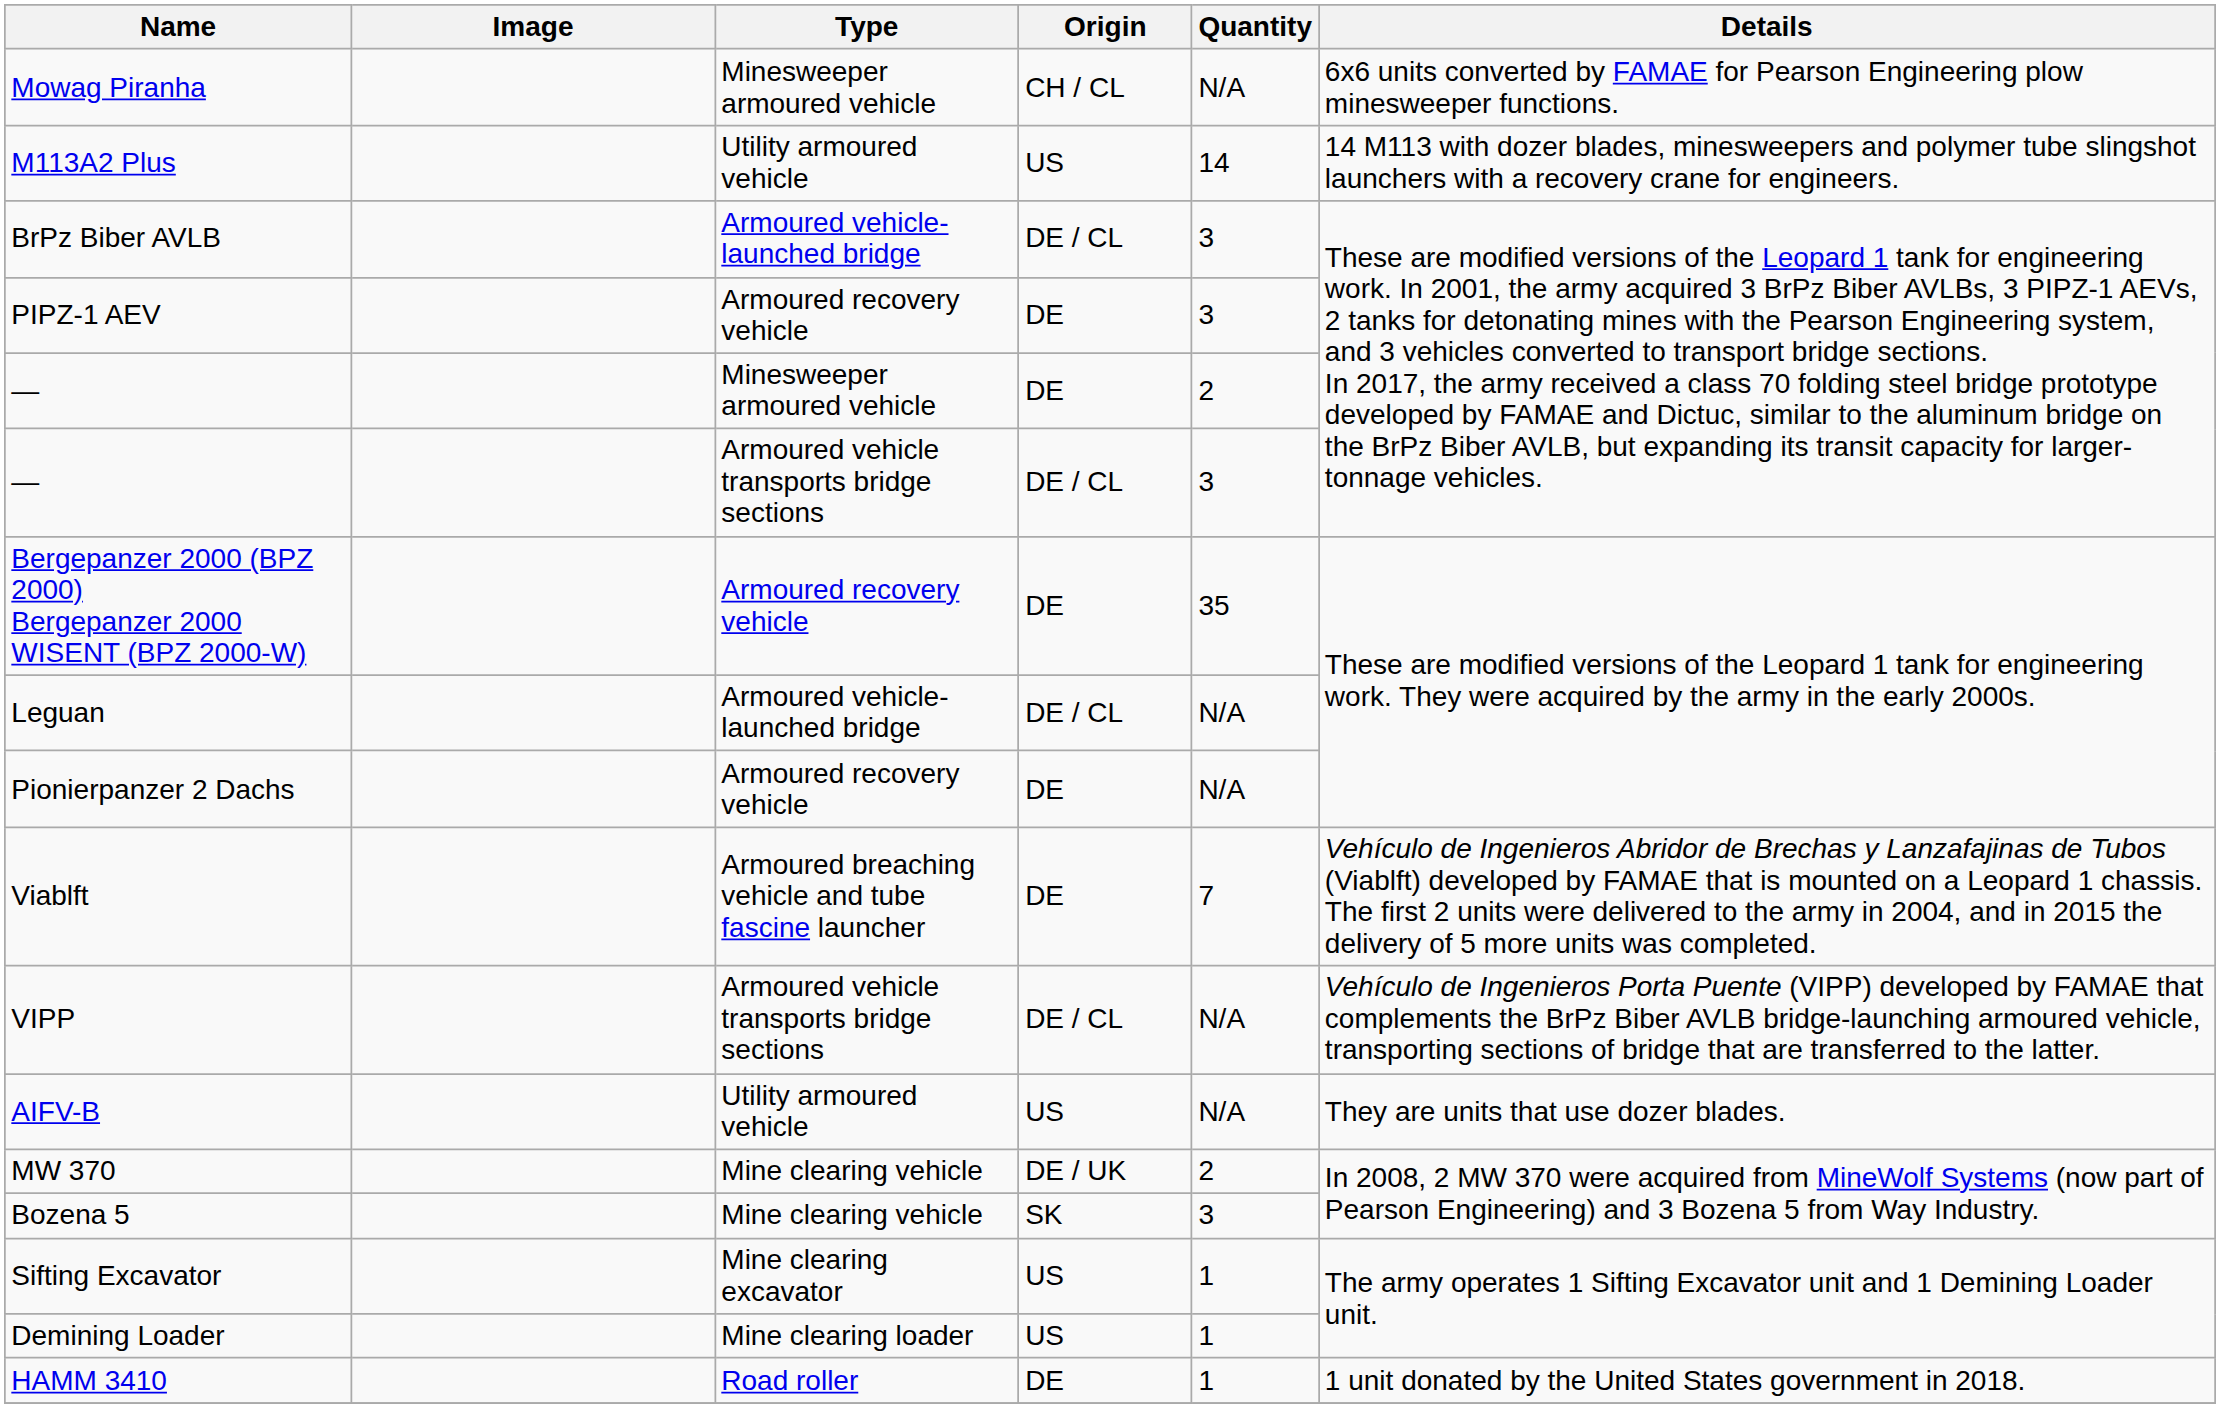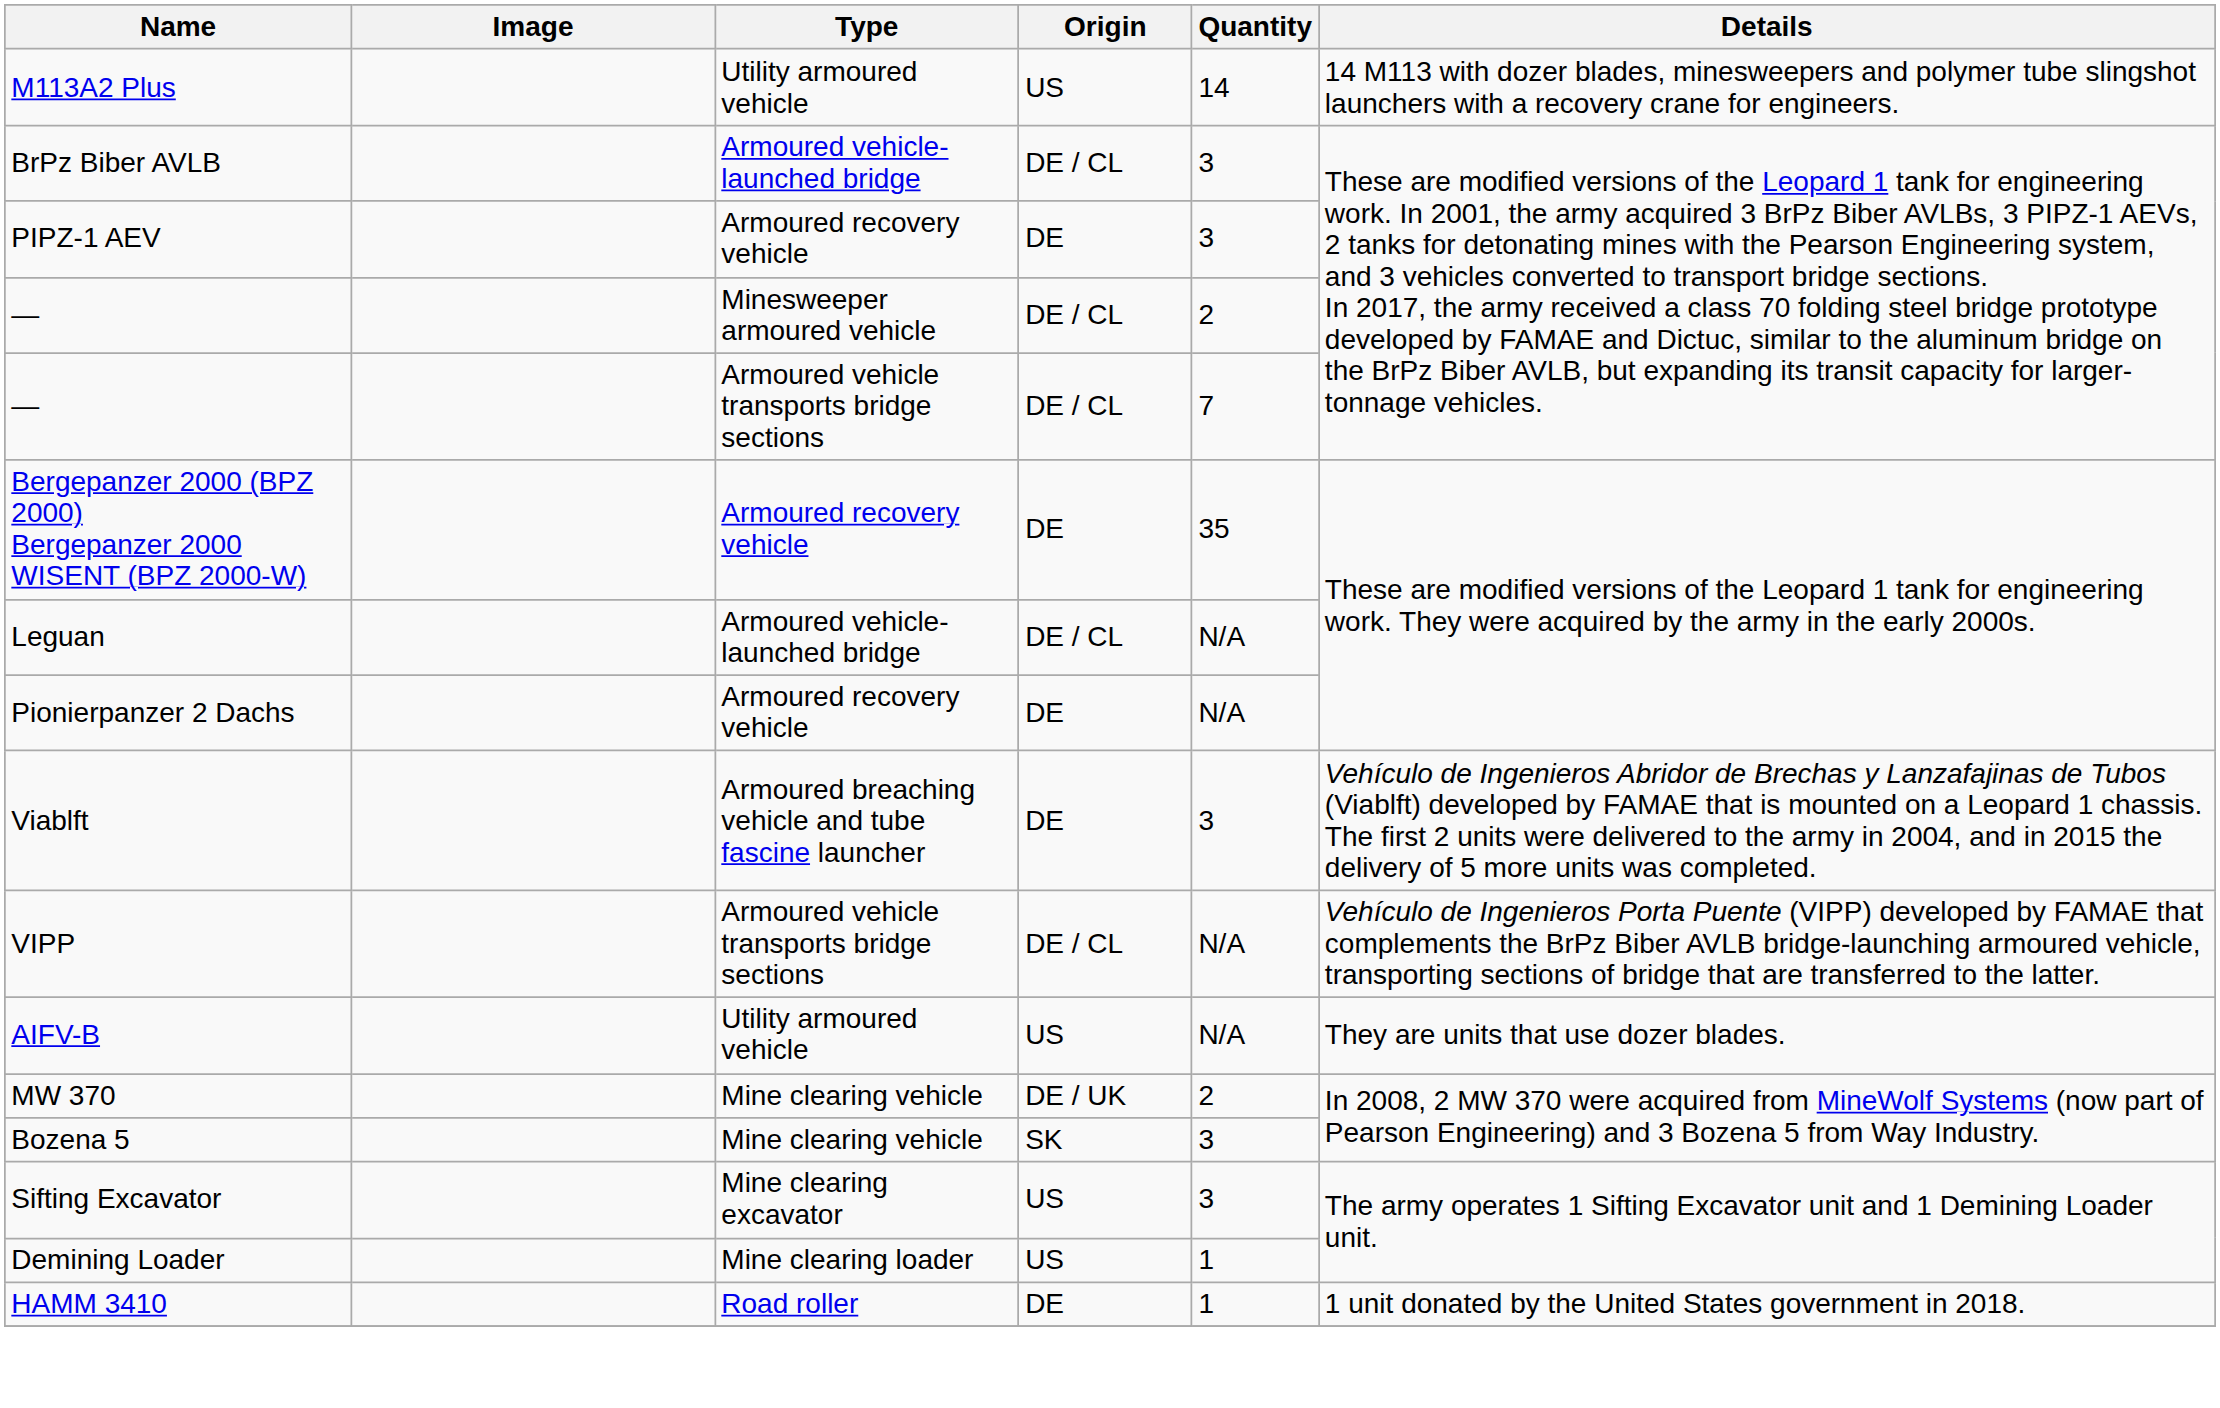- row: Mowag Piranha | Minesweeper armoured vehicle | CH / CL | N/A | 6x6 units converted by FAMAE for Pearson Engineering plow minesweeper functions.
— / Minesweeper armoured vehicle | Origin: DE -> DE / CL
— / Armoured vehicle transports bridge sections | Quantity: 3 -> 7
Viablft | Quantity: 7 -> 3
Sifting Excavator | Quantity: 1 -> 3
